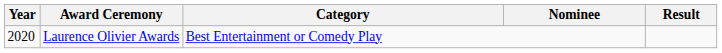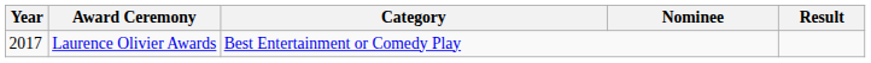Laurence Olivier Awards | Year: 2020 -> 2017
